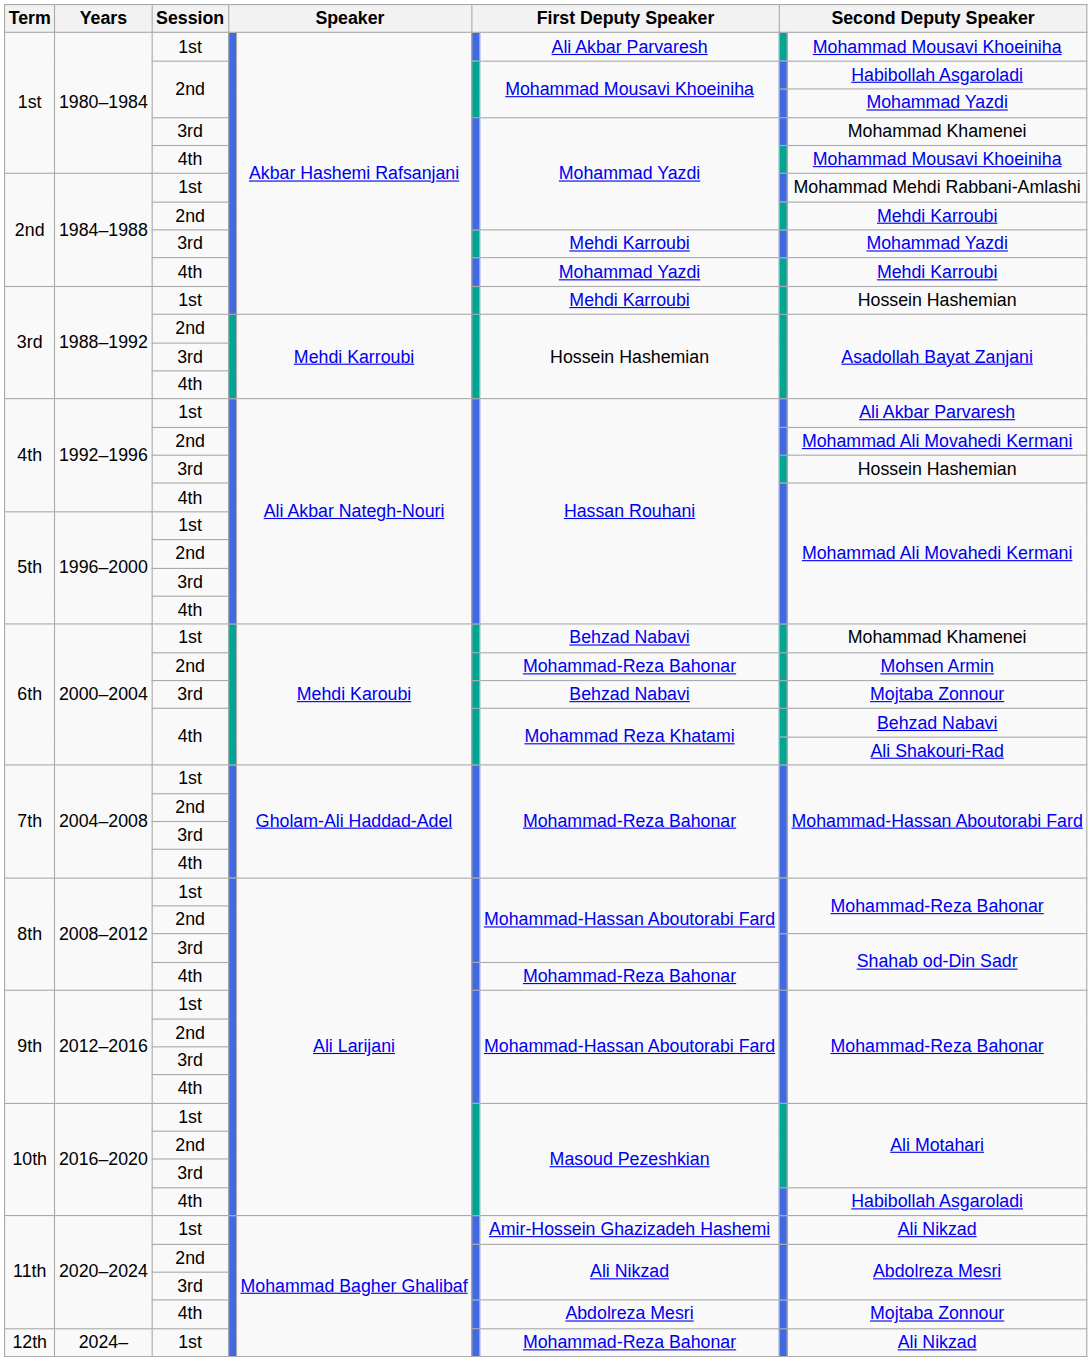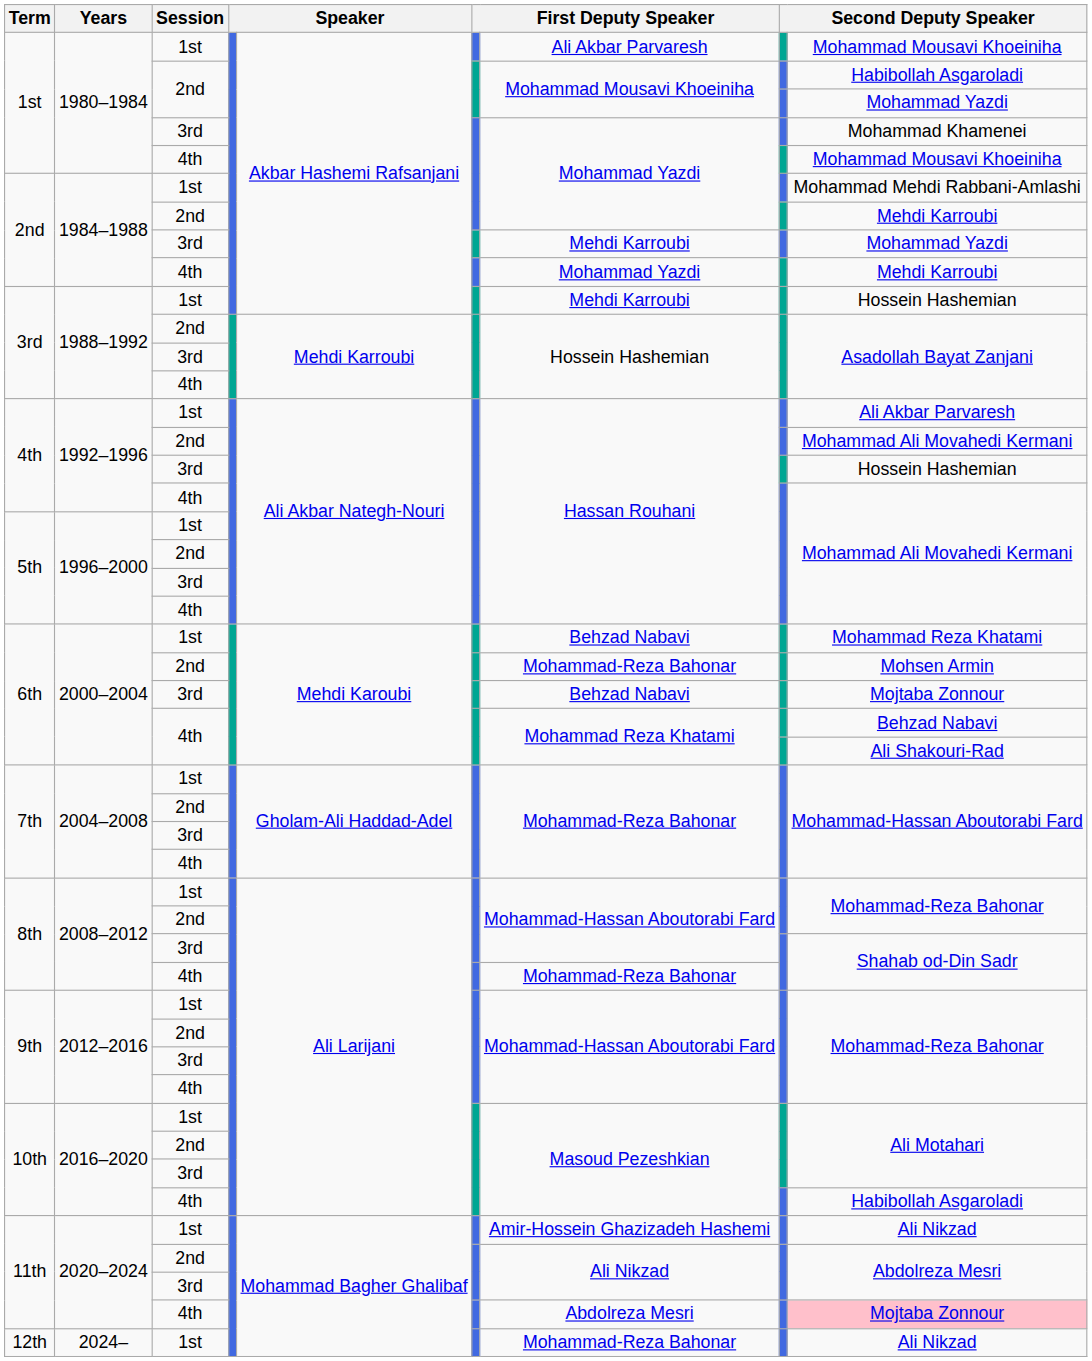6th / 1st | column 9: Mohammad Khamenei -> Mohammad Reza Khatami
11th / 4th | column 9: no background -> pink background
